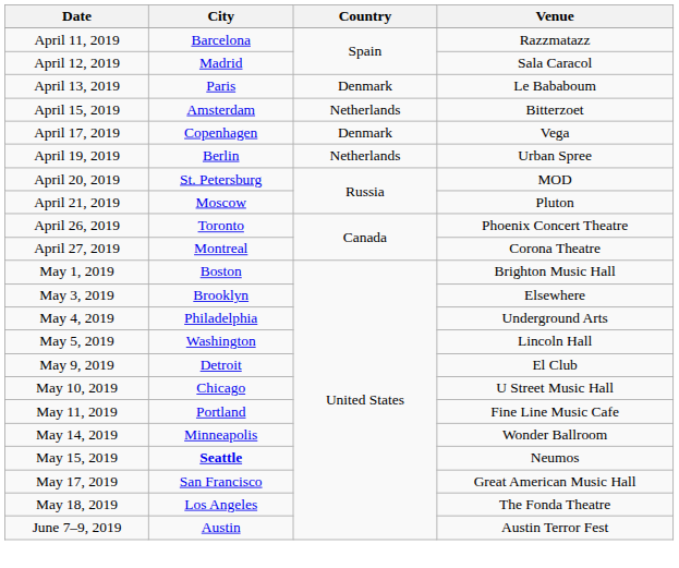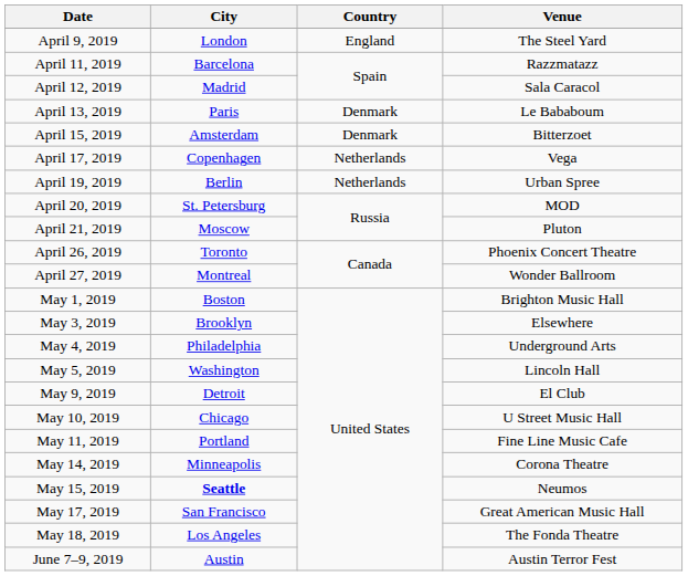+ row: April 9, 2019 | London | England | The Steel Yard
April 15, 2019 | Country: Netherlands -> Denmark
April 17, 2019 | Country: Denmark -> Netherlands
April 27, 2019 | Venue: Corona Theatre -> Wonder Ballroom
May 14, 2019 | Venue: Wonder Ballroom -> Corona Theatre
